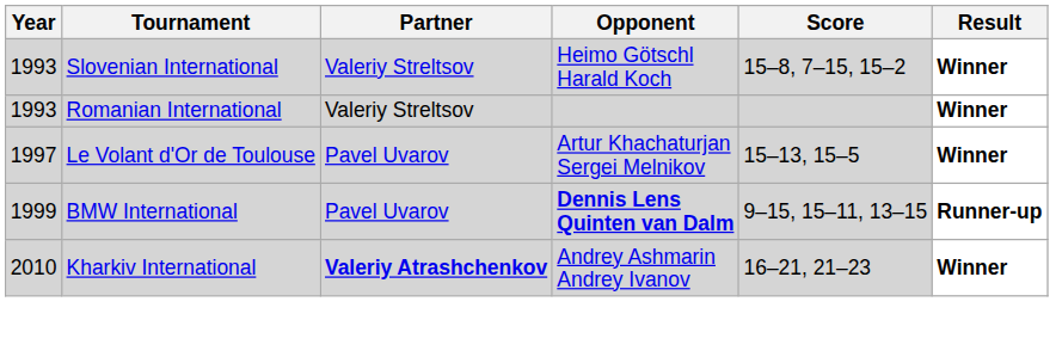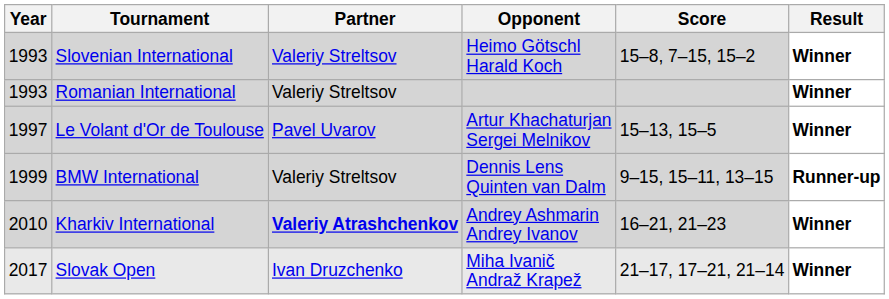BMW International | Partner: Pavel Uvarov -> Valeriy Streltsov
BMW International | Opponent: bold -> normal
+ row: 2017 | Slovak Open | Ivan Druzchenko | Miha Ivanič Andraž Krapež | 21–17, 17–21, 21–14 | Winner
